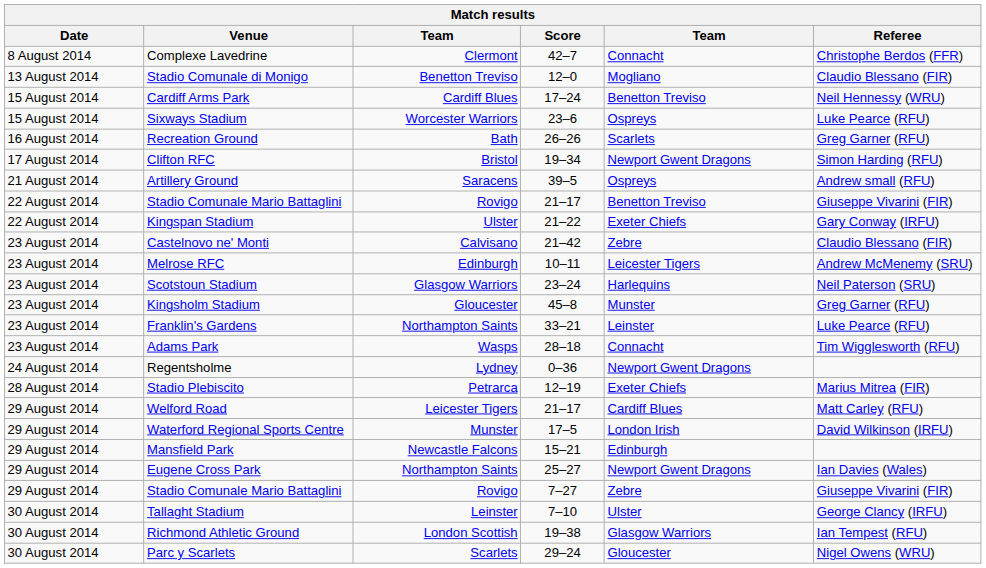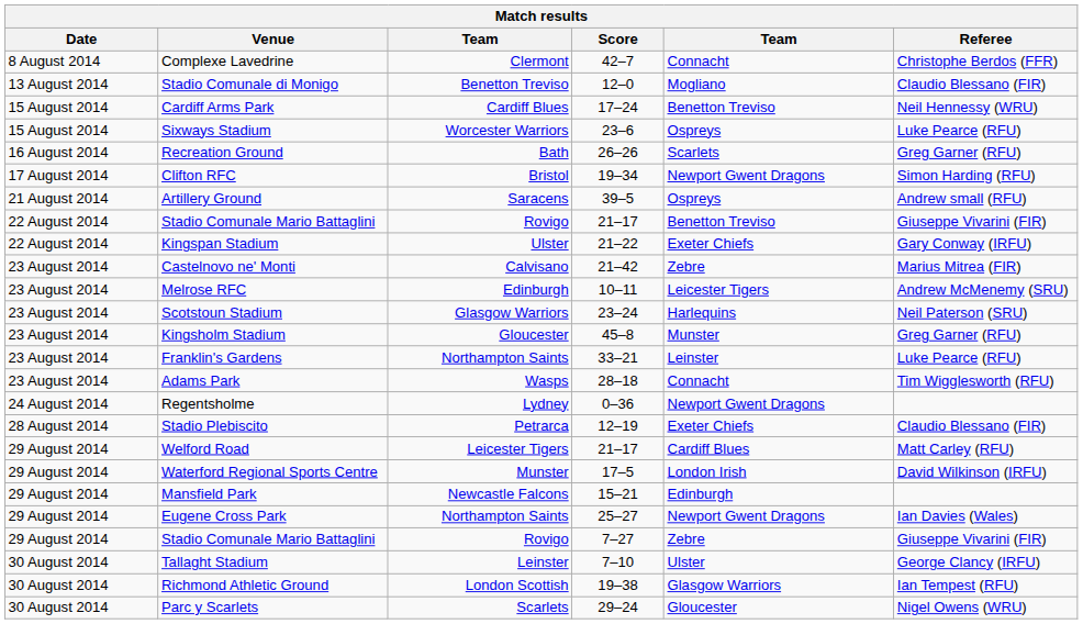Castelnovo ne' Monti | Referee: Claudio Blessano (FIR) -> Marius Mitrea (FIR)
Stadio Plebiscito | Referee: Marius Mitrea (FIR) -> Claudio Blessano (FIR)
